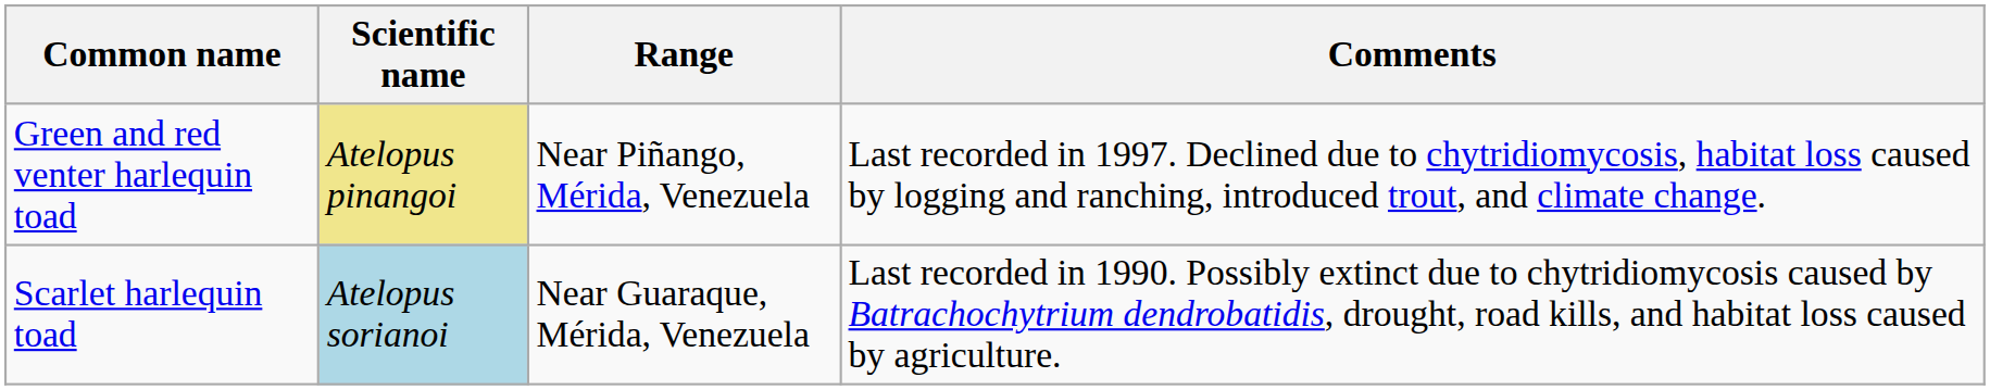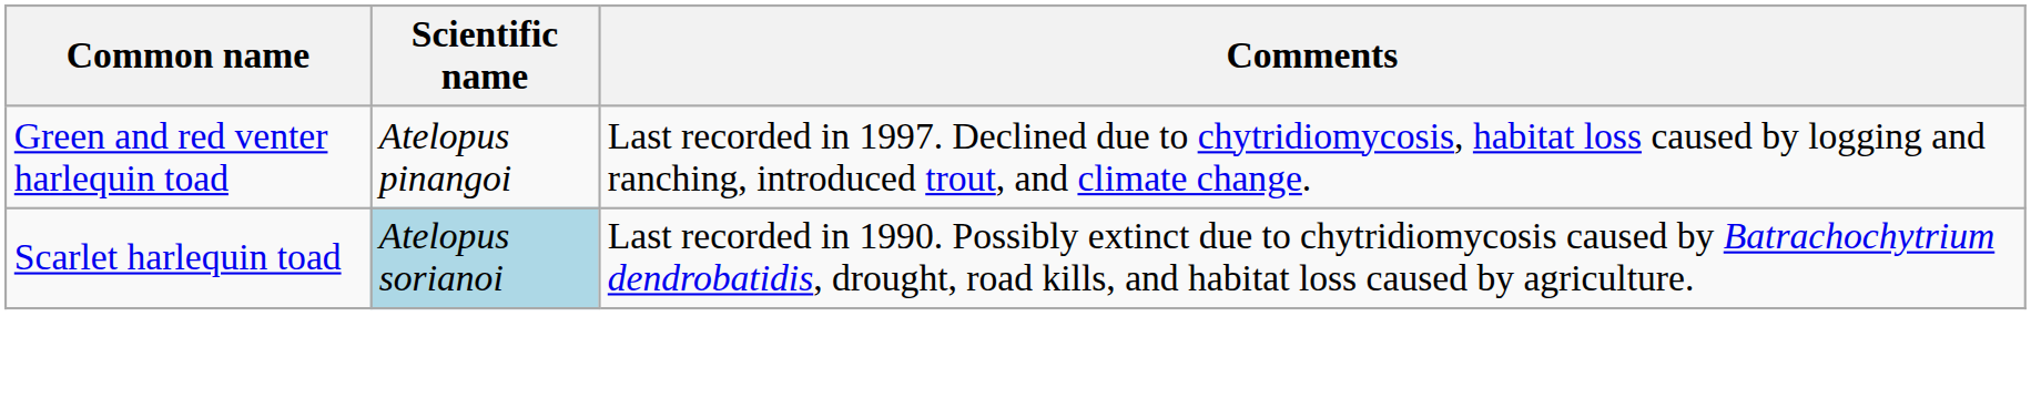- column: Range | Near Piñango, Mérida, Venezuela | Near Guaraque, Mérida, Venezuela
Green and red venter harlequin toad | Scientific name: khaki background -> no background
